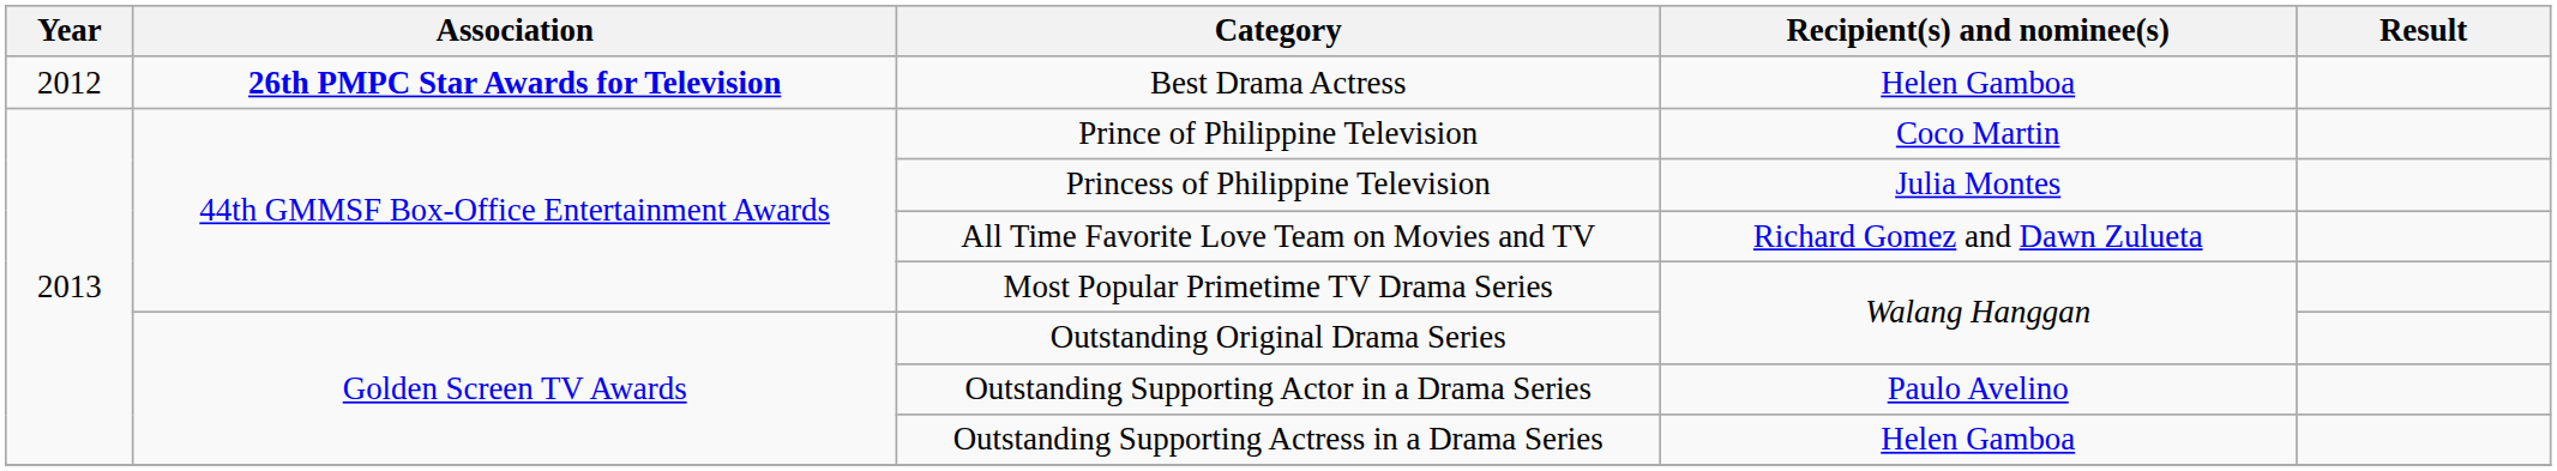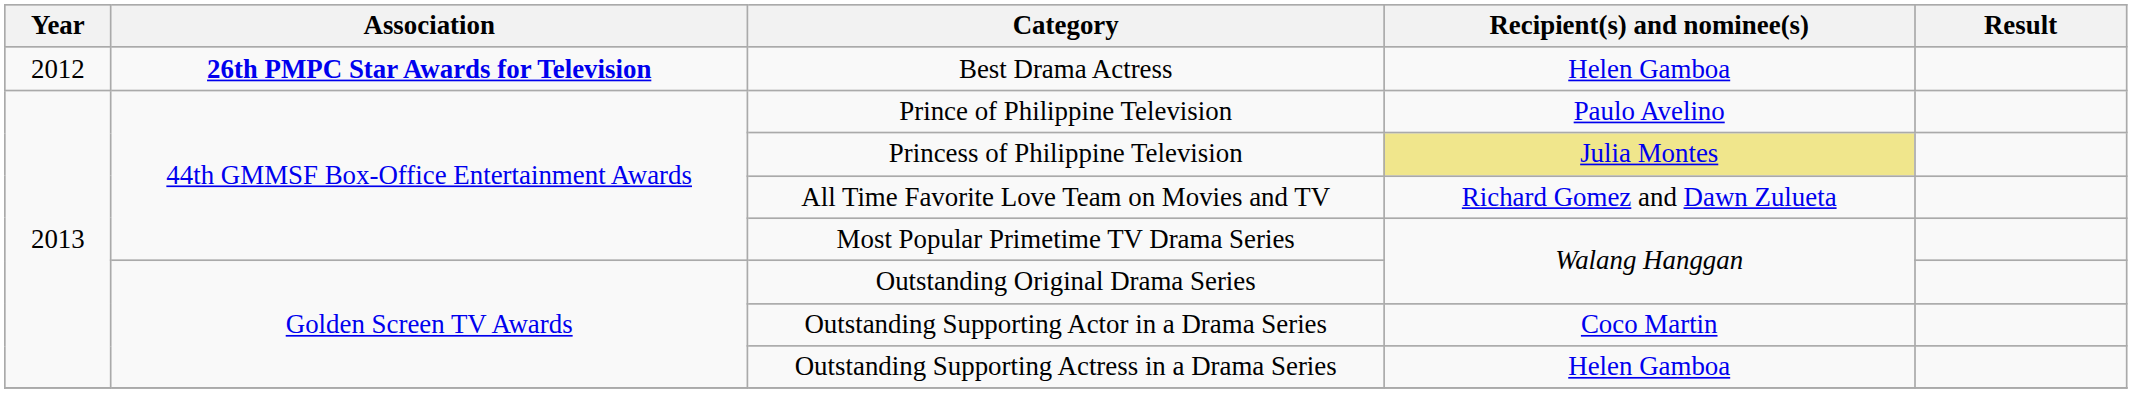Prince of Philippine Television | Recipient(s) and nominee(s): Coco Martin -> Paulo Avelino
Princess of Philippine Television | Recipient(s) and nominee(s): no background -> khaki background
Outstanding Supporting Actor in a Drama Series | Recipient(s) and nominee(s): Paulo Avelino -> Coco Martin
